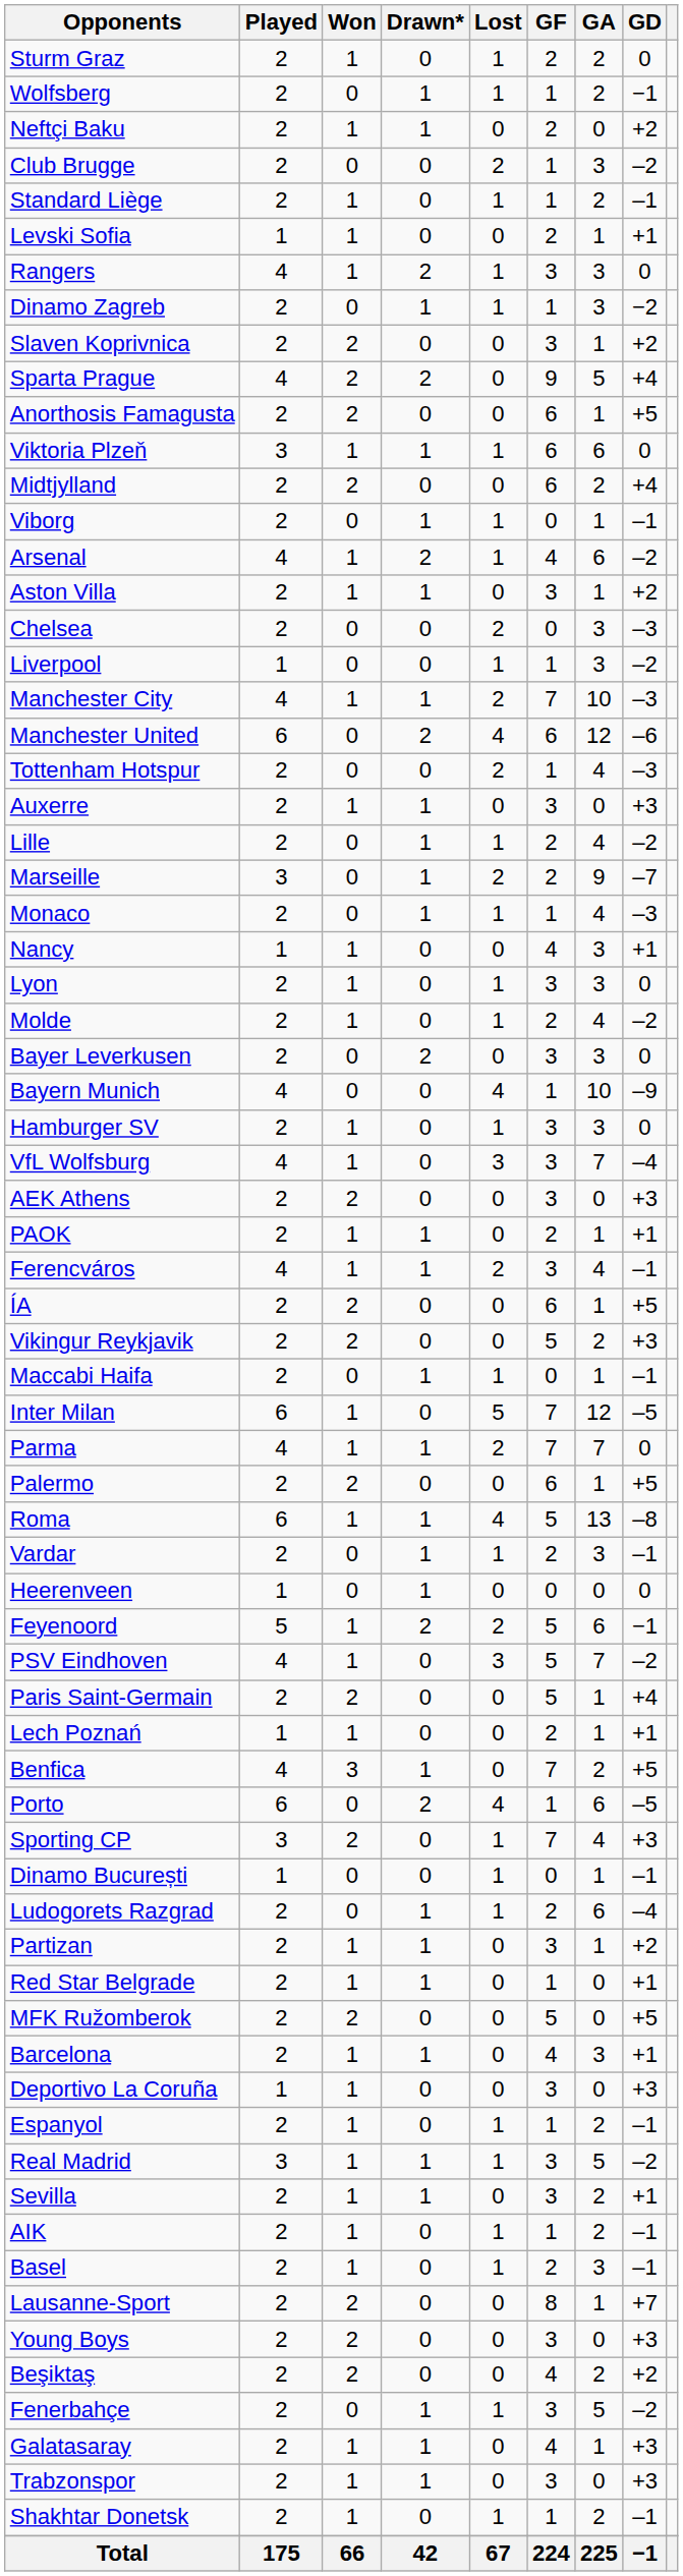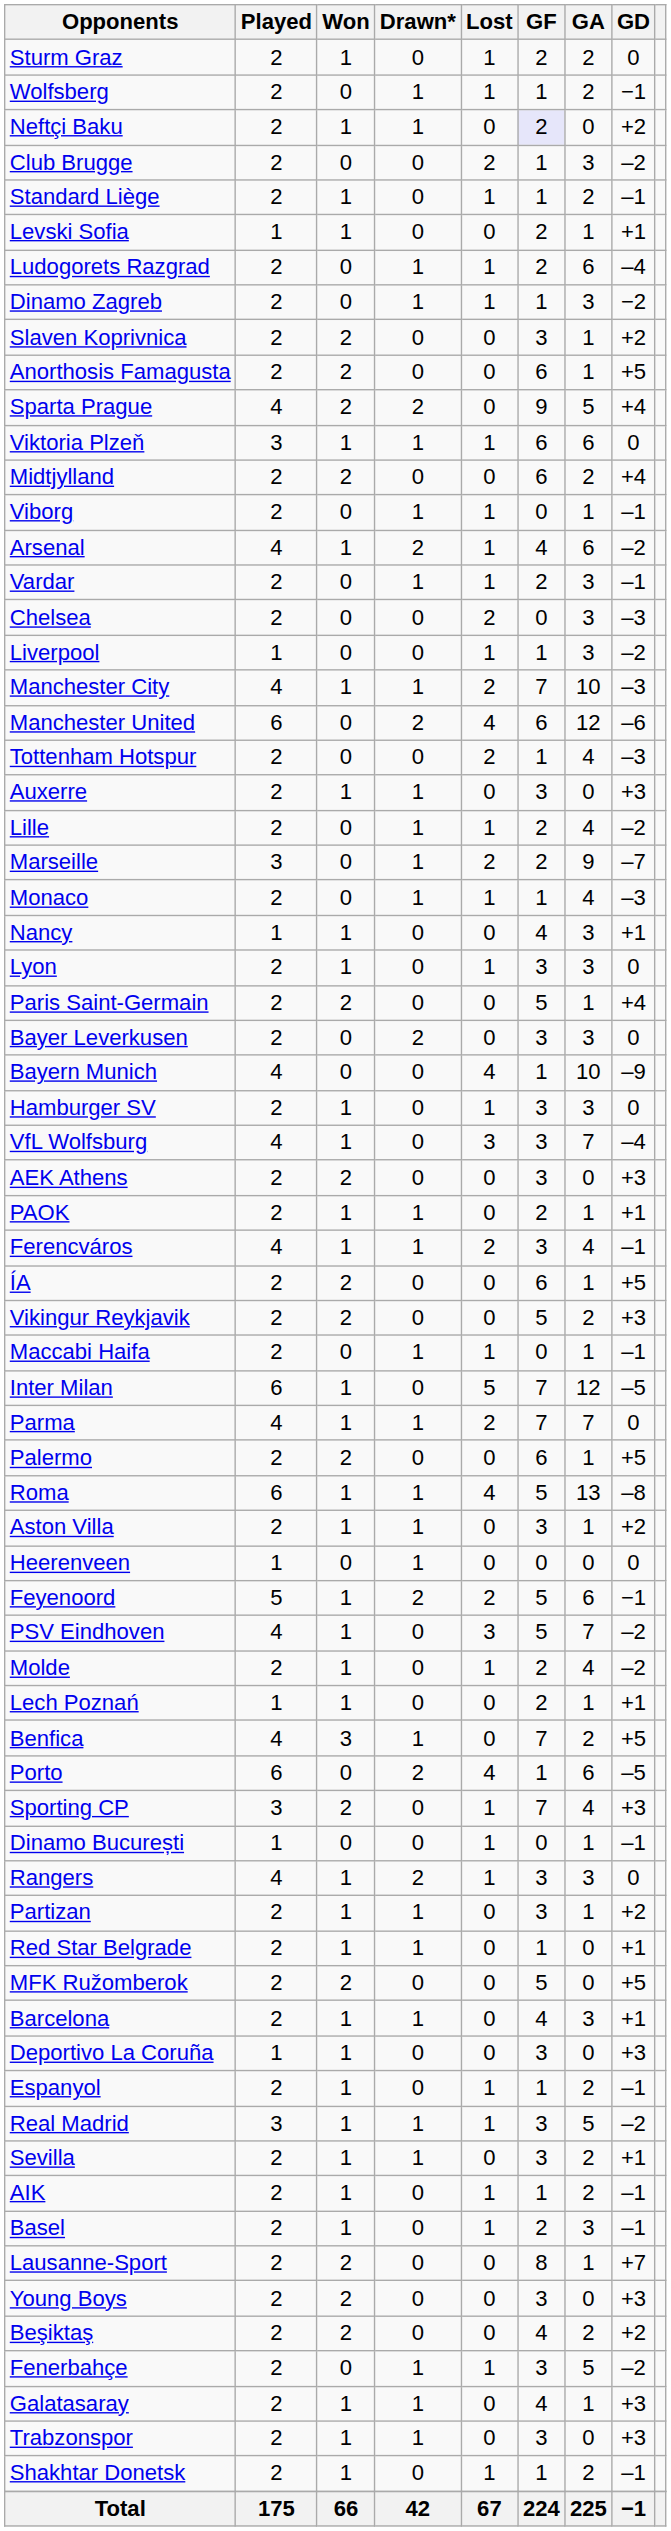Neftçi Baku | GF: no background -> lavender background
rows swapped: Ludogorets Razgrad <-> Rangers
rows swapped: Anorthosis Famagusta <-> Sparta Prague
rows swapped: Aston Villa <-> Vardar
rows swapped: Paris Saint-Germain <-> Molde
